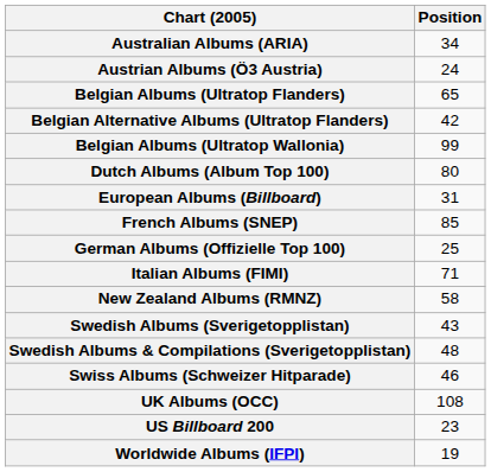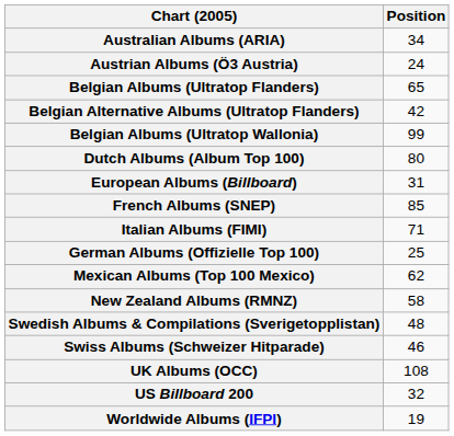rows swapped: German Albums (Offizielle Top 100) <-> Italian Albums (FIMI)
+ row: Mexican Albums (Top 100 Mexico) | 62
- row: Swedish Albums (Sverigetopplistan) | 43
US Billboard 200 | Position: 23 -> 32
